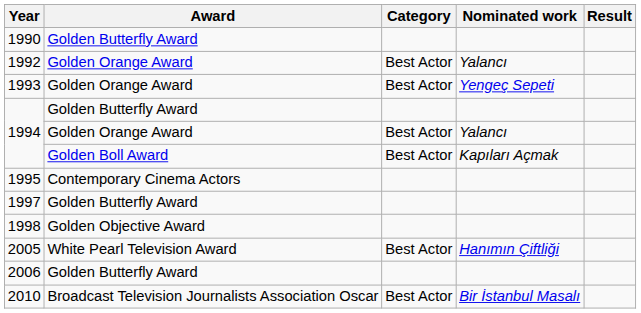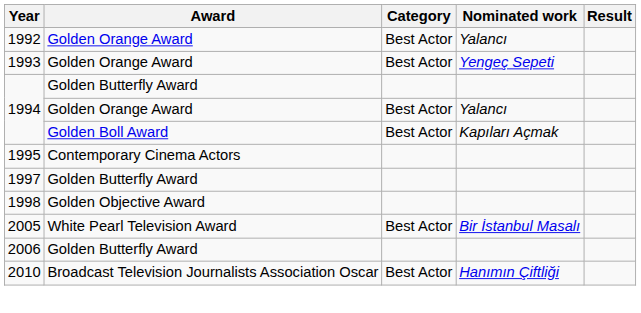- row: 1990 | Golden Butterfly Award
2005 | Nominated work: Hanımın Çiftliği -> Bir İstanbul Masalı
2010 | Nominated work: Bir İstanbul Masalı -> Hanımın Çiftliği
